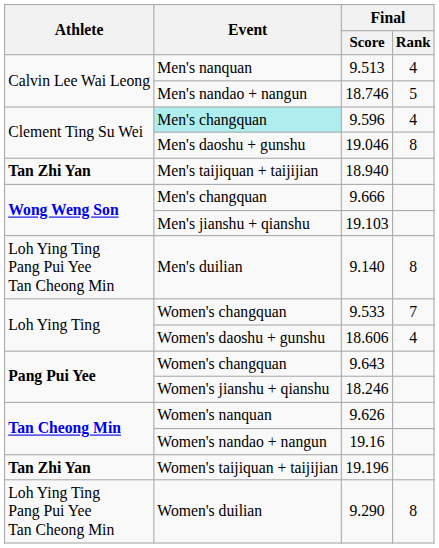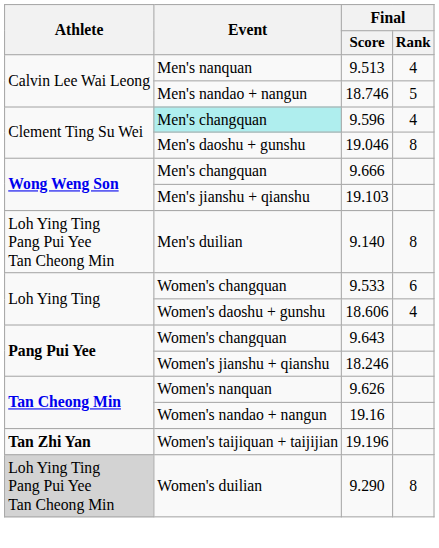- row: Tan Zhi Yan | Men's taijiquan + taijijian | 18.940
9.533 | Final / Rank: 7 -> 6
9.290 | Athlete: no background -> lightgrey background
